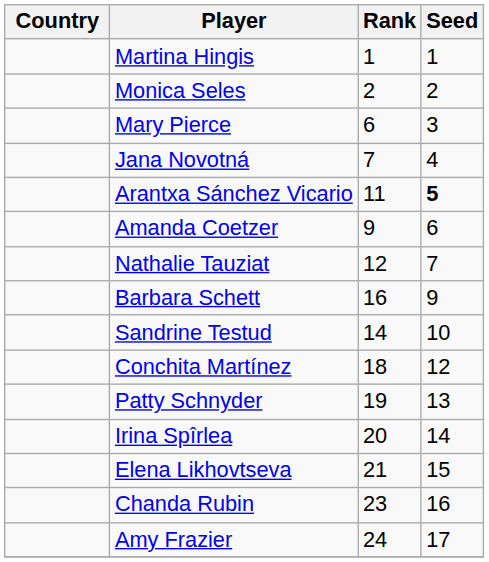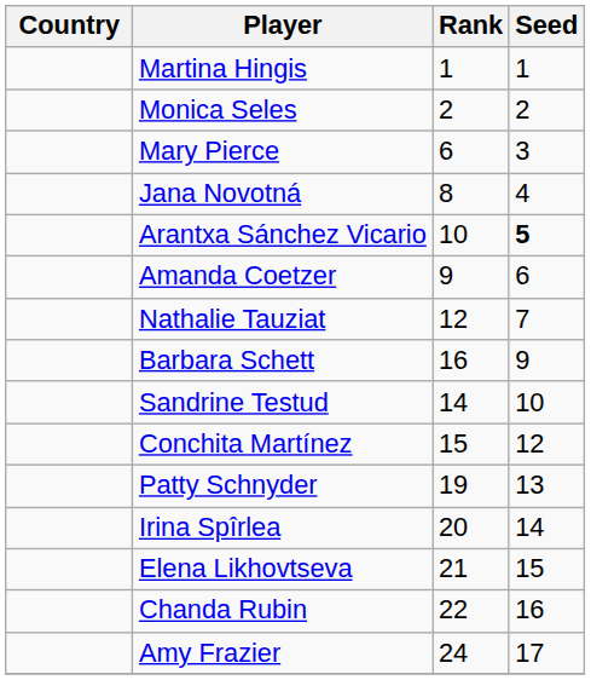Jana Novotná | Rank: 7 -> 8
Arantxa Sánchez Vicario | Rank: 11 -> 10
Conchita Martínez | Rank: 18 -> 15
Chanda Rubin | Rank: 23 -> 22
